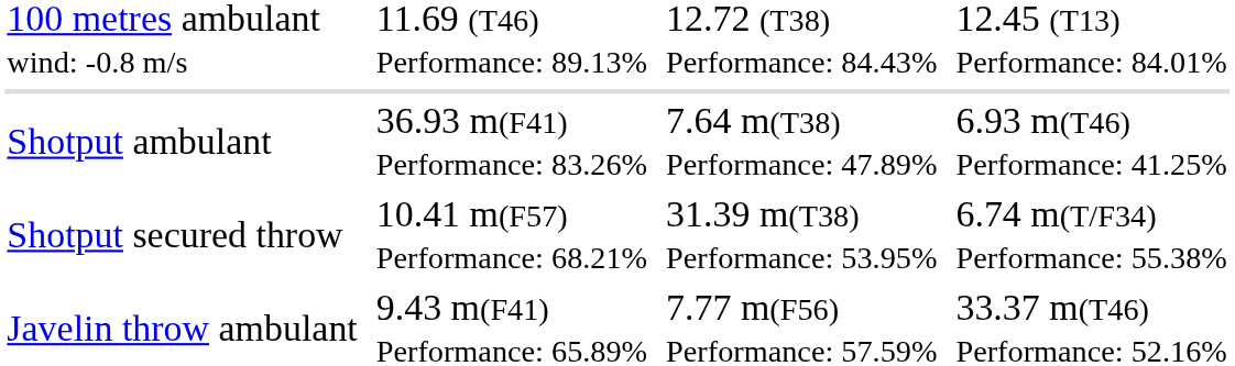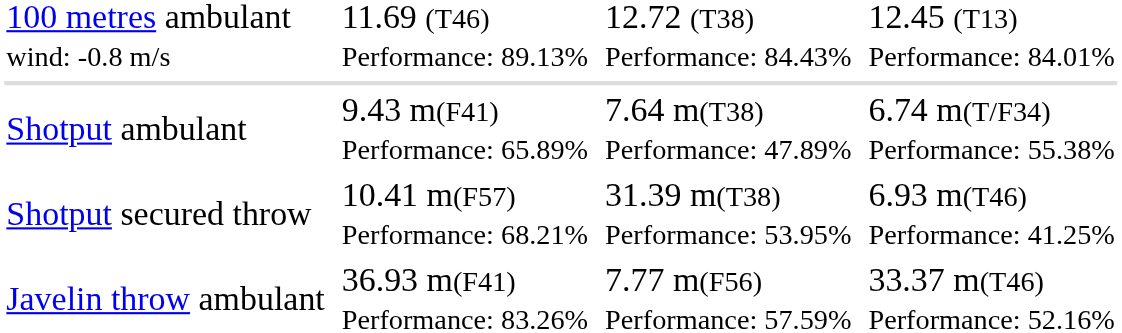Shotput ambulant | column 3: 36.93 m(F41) Performance: 83.26% -> 9.43 m(F41) Performance: 65.89%
Shotput ambulant | column 7: 6.93 m(T46) Performance: 41.25% -> 6.74 m(T/F34) Performance: 55.38%
Shotput secured throw | column 7: 6.74 m(T/F34) Performance: 55.38% -> 6.93 m(T46) Performance: 41.25%
Javelin throw ambulant | column 3: 9.43 m(F41) Performance: 65.89% -> 36.93 m(F41) Performance: 83.26%
